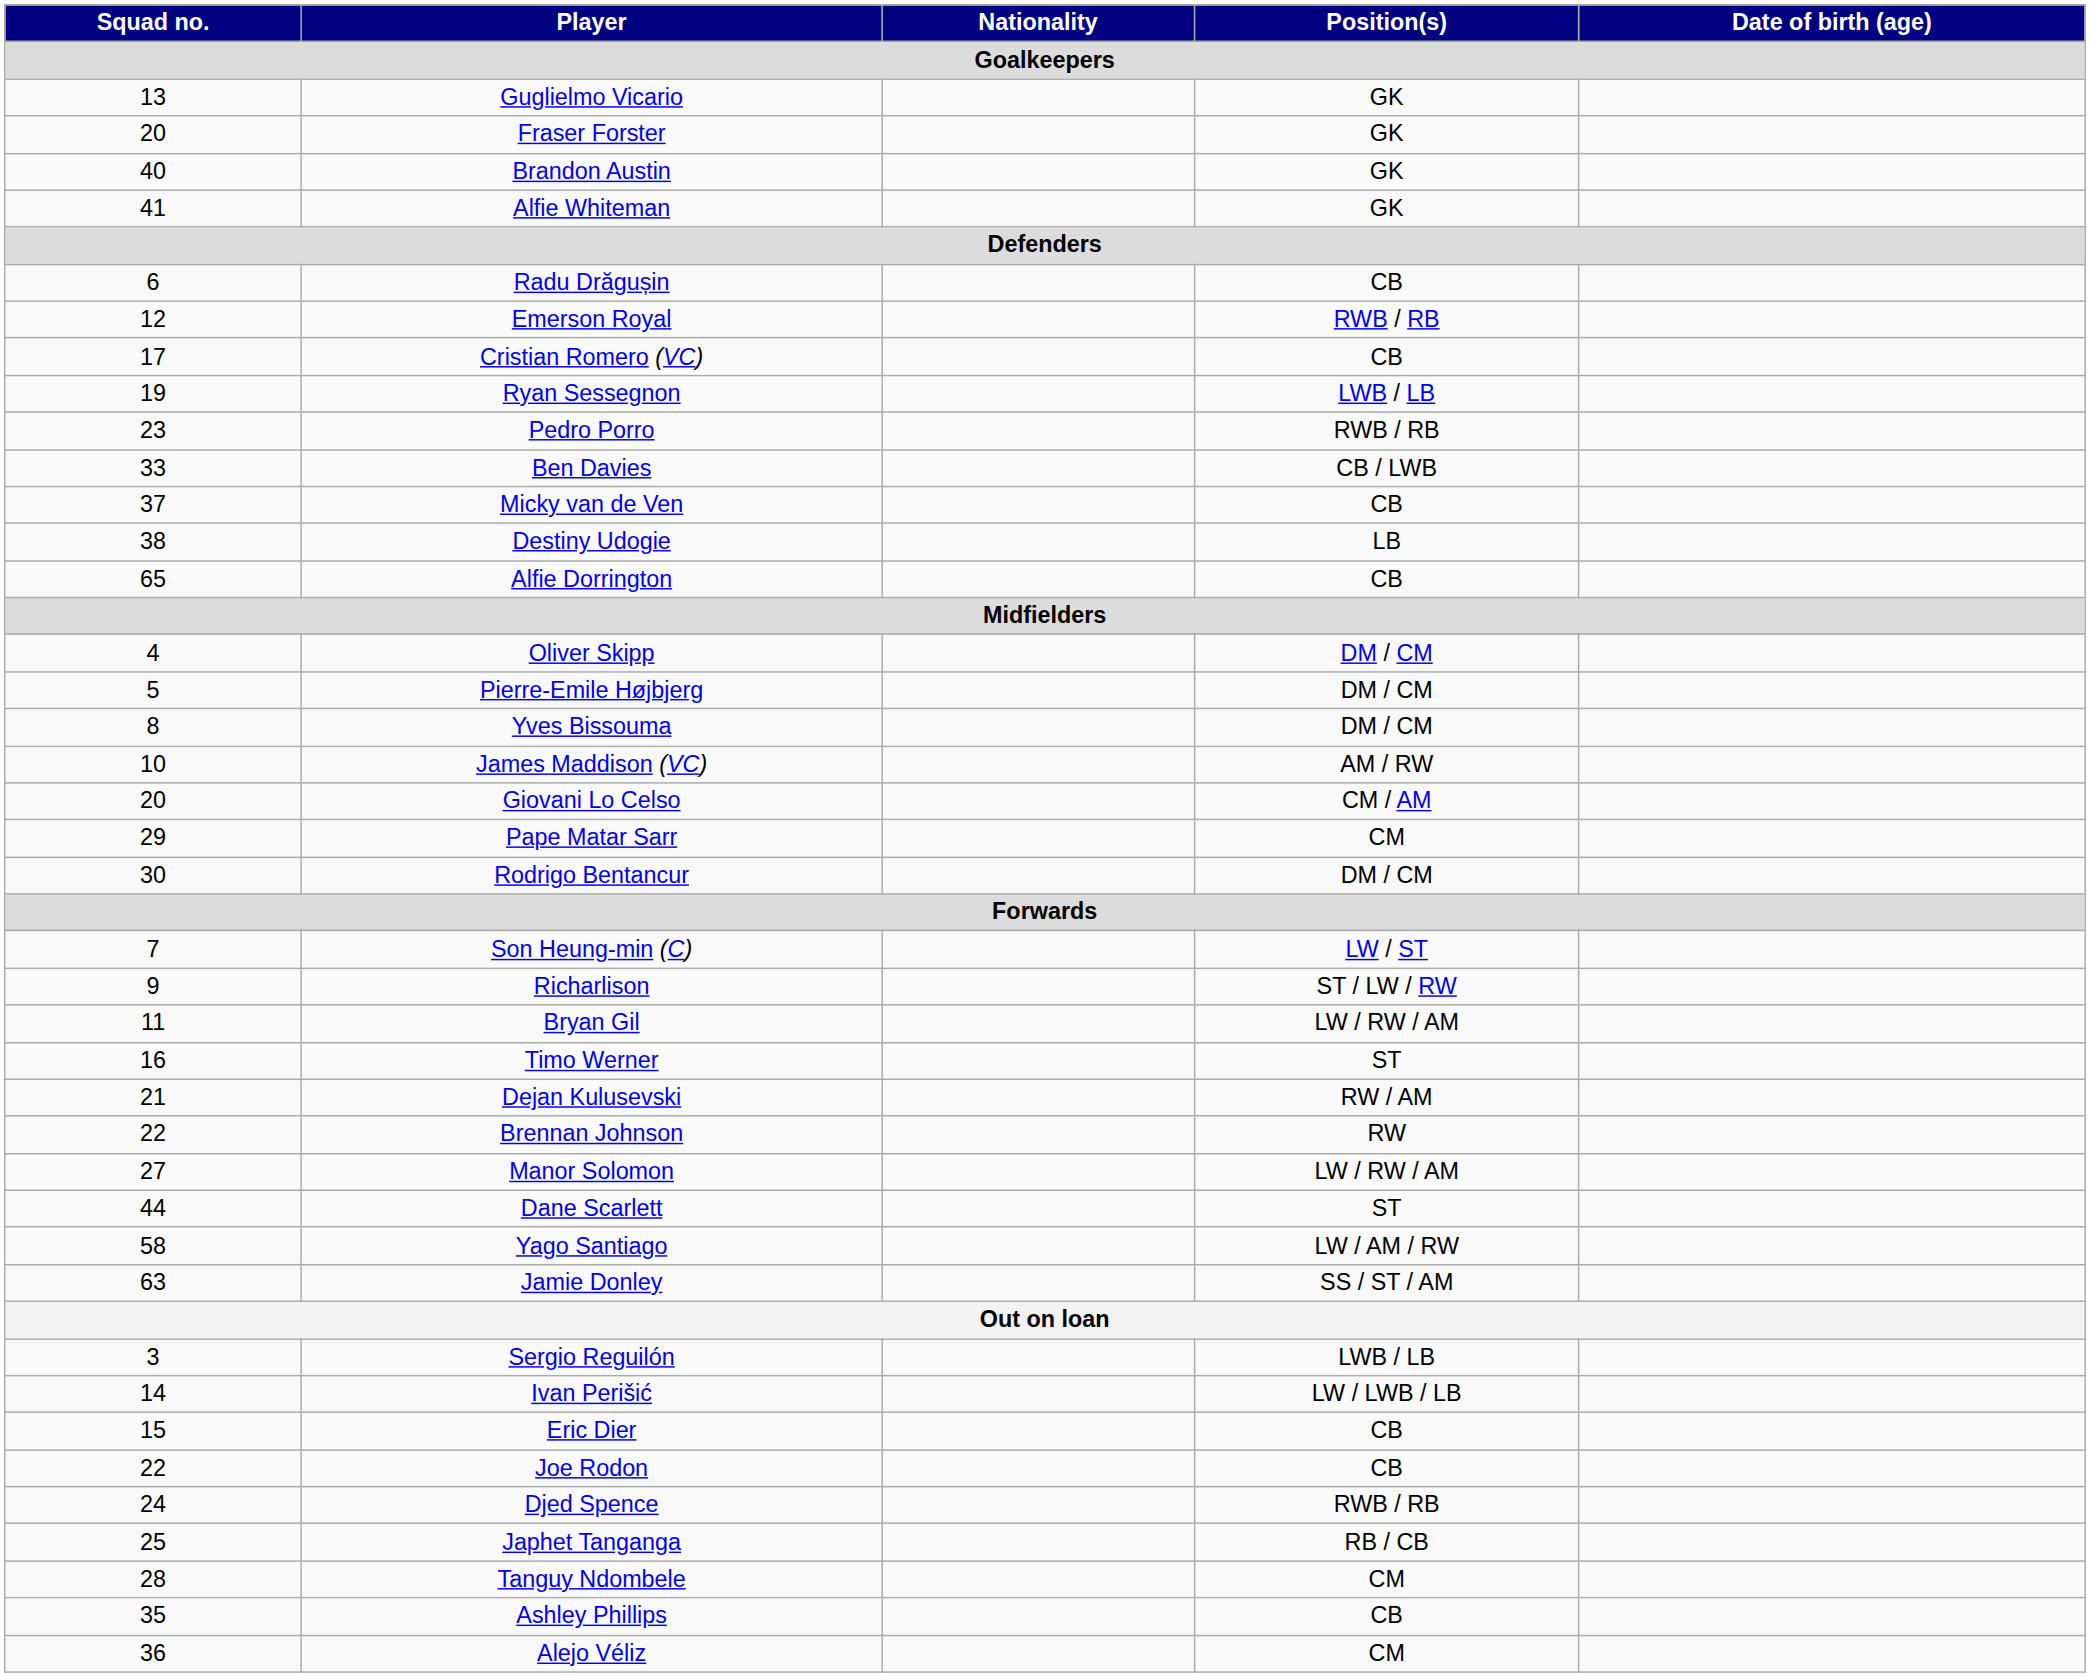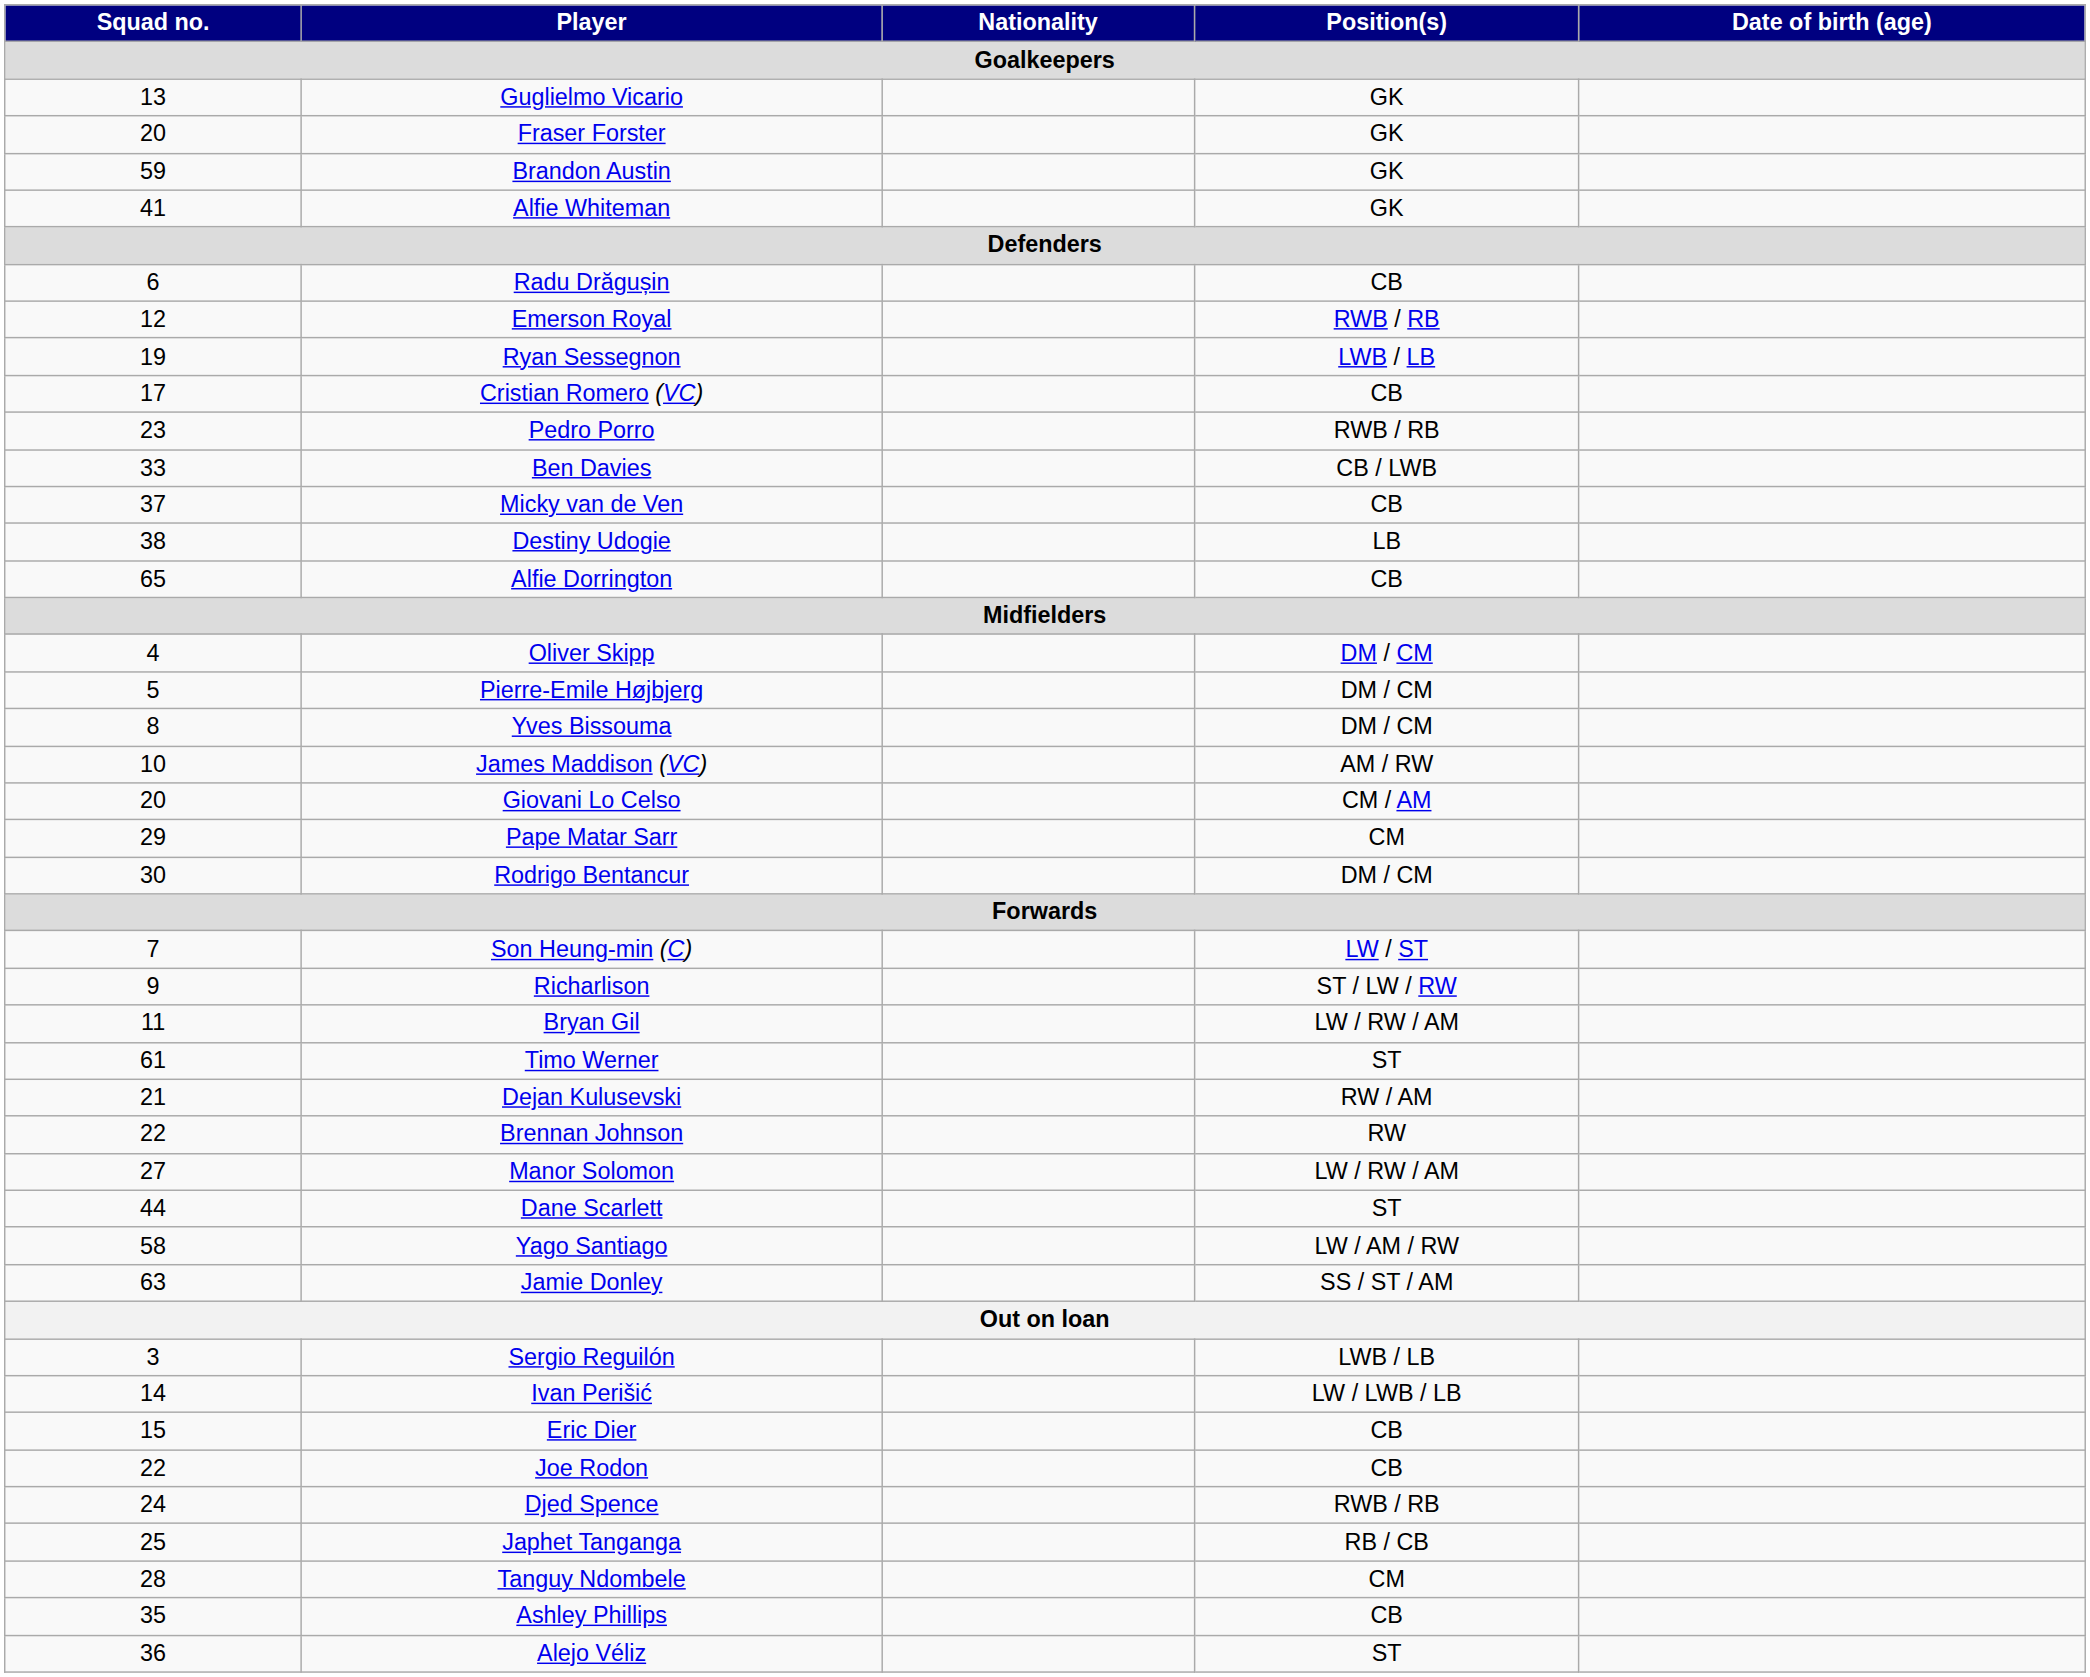Brandon Austin | Squad no.: 40 -> 59
rows swapped: Cristian Romero (VC) <-> Ryan Sessegnon
Timo Werner | Squad no.: 16 -> 61
Alejo Véliz | Position(s): CM -> ST
